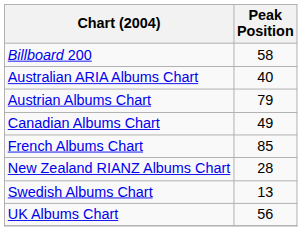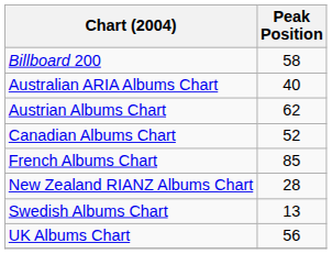Austrian Albums Chart | Peak Position: 79 -> 62
Canadian Albums Chart | Peak Position: 49 -> 52
